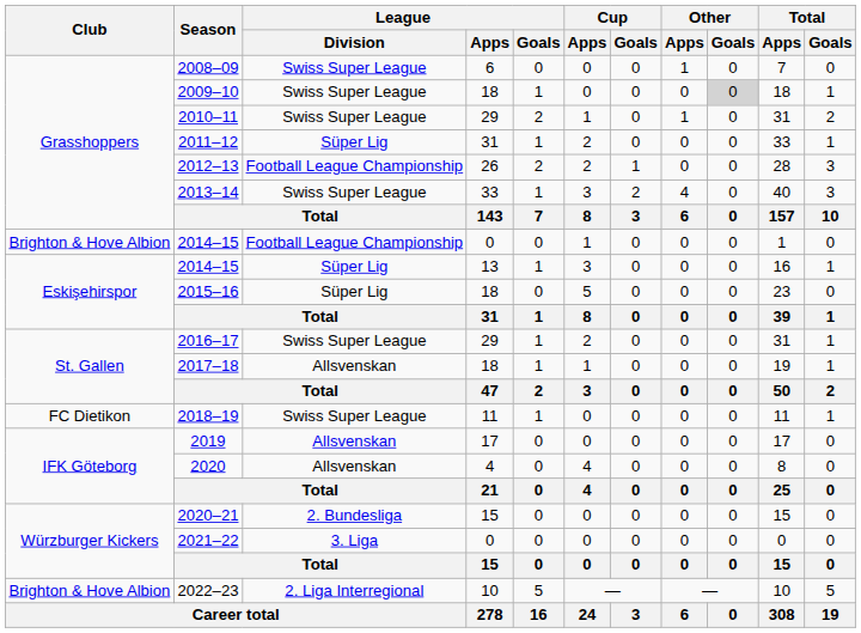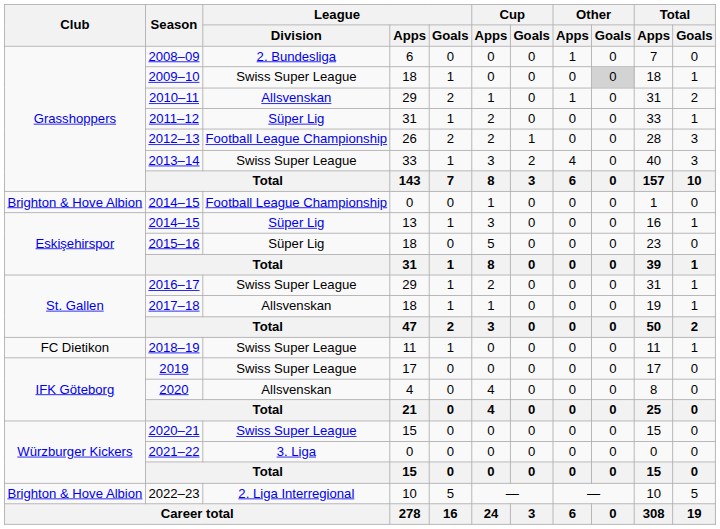2008–09 | League / Division: Swiss Super League -> 2. Bundesliga
2010–11 | League / Division: Swiss Super League -> Allsvenskan
2019 | League / Division: Allsvenskan -> Swiss Super League
2020–21 | League / Division: 2. Bundesliga -> Swiss Super League
